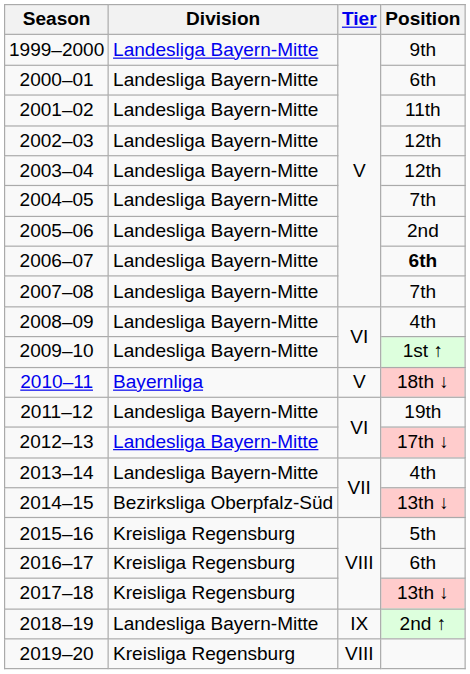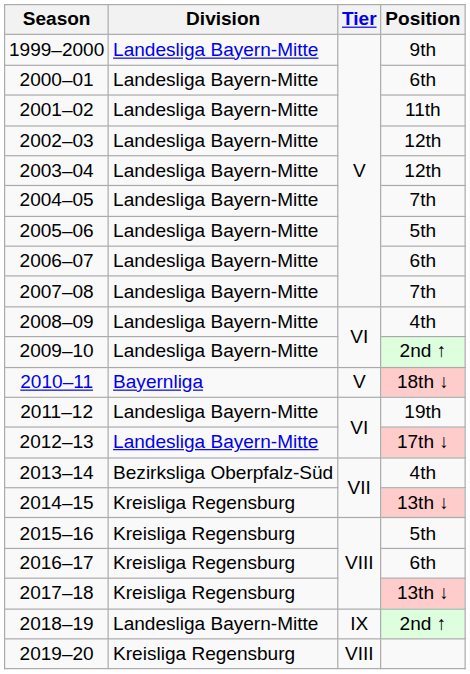2005–06 | Position: 2nd -> 5th
2006–07 | Position: bold -> normal
2009–10 | Position: 1st ↑ -> 2nd ↑
2013–14 | Division: Landesliga Bayern-Mitte -> Bezirksliga Oberpfalz-Süd
2014–15 | Division: Bezirksliga Oberpfalz-Süd -> Kreisliga Regensburg
